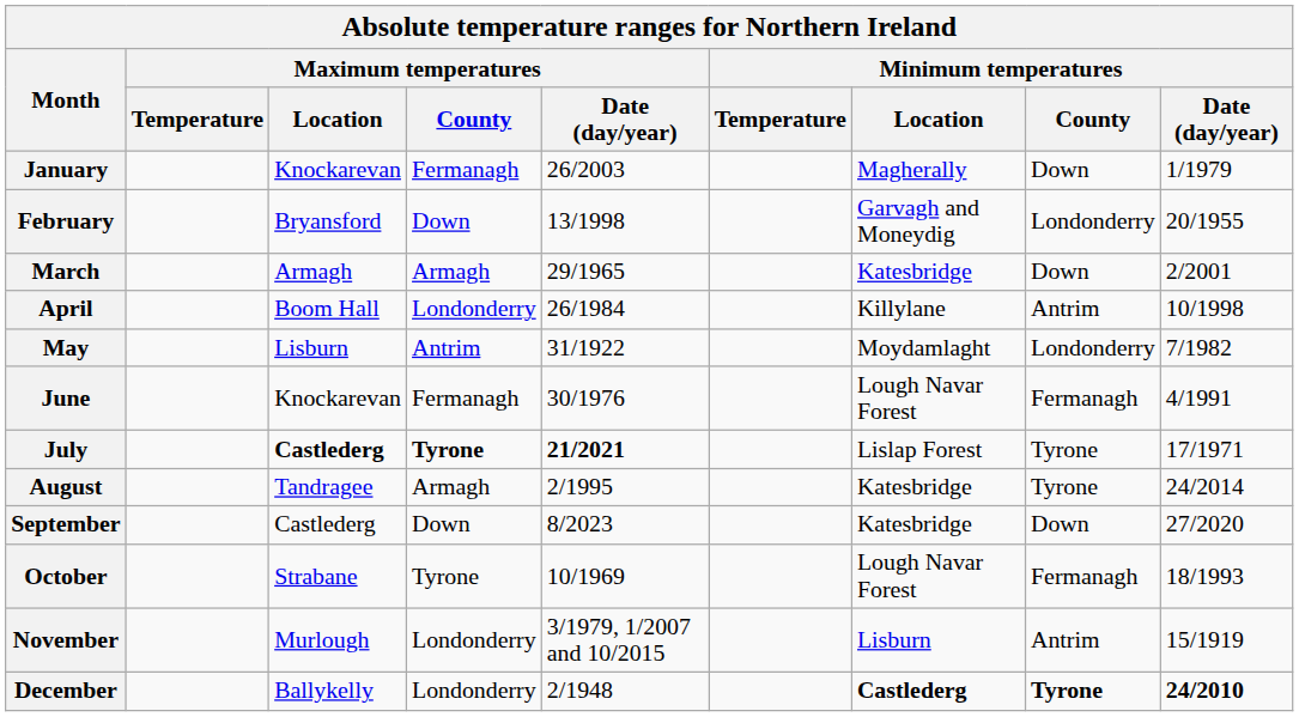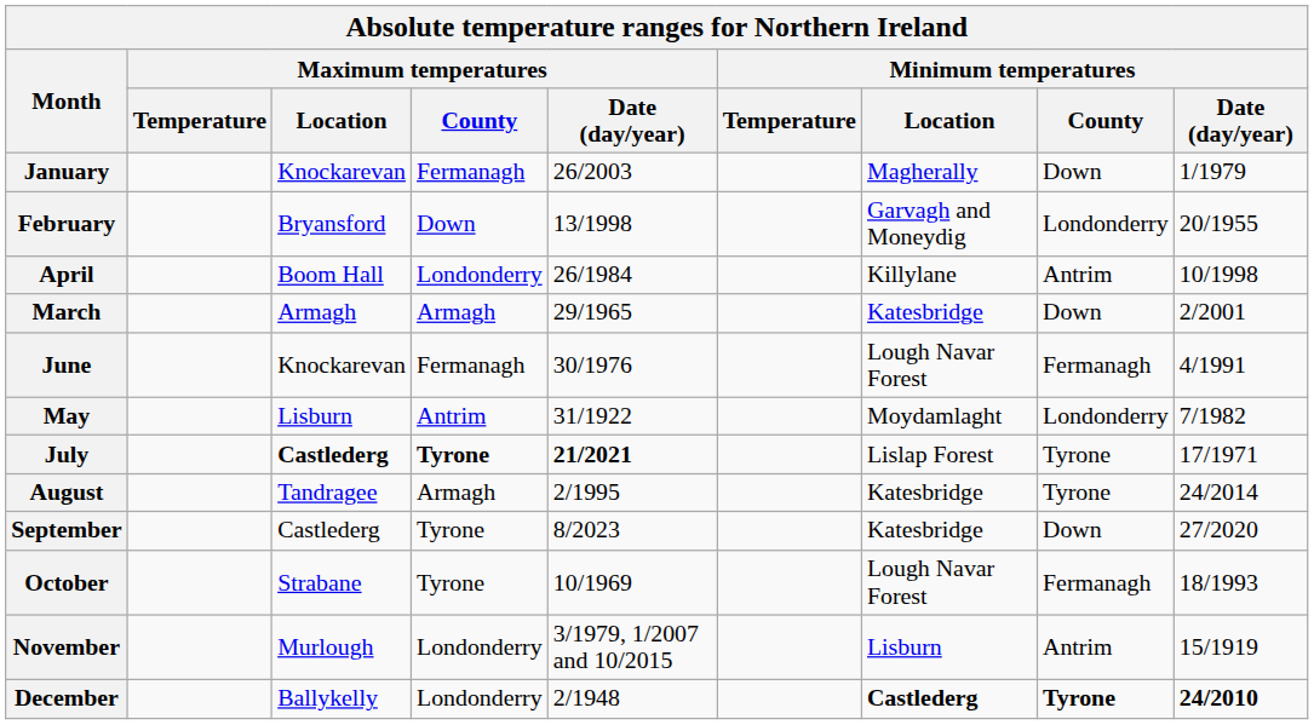rows swapped: March <-> April
rows swapped: May <-> June
September | Maximum temperatures / County: Down -> Tyrone
